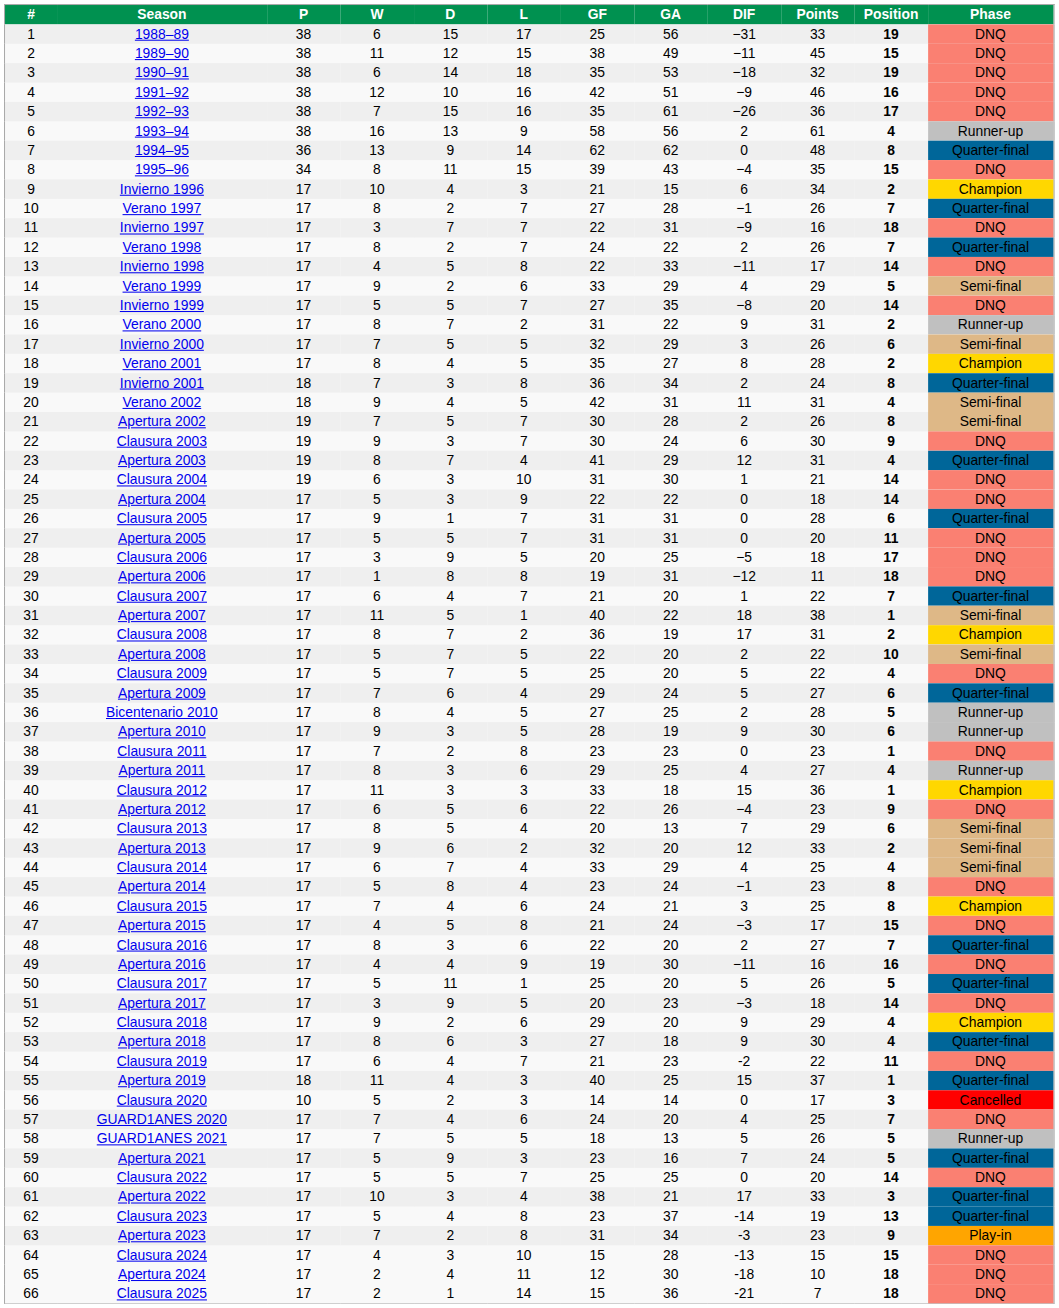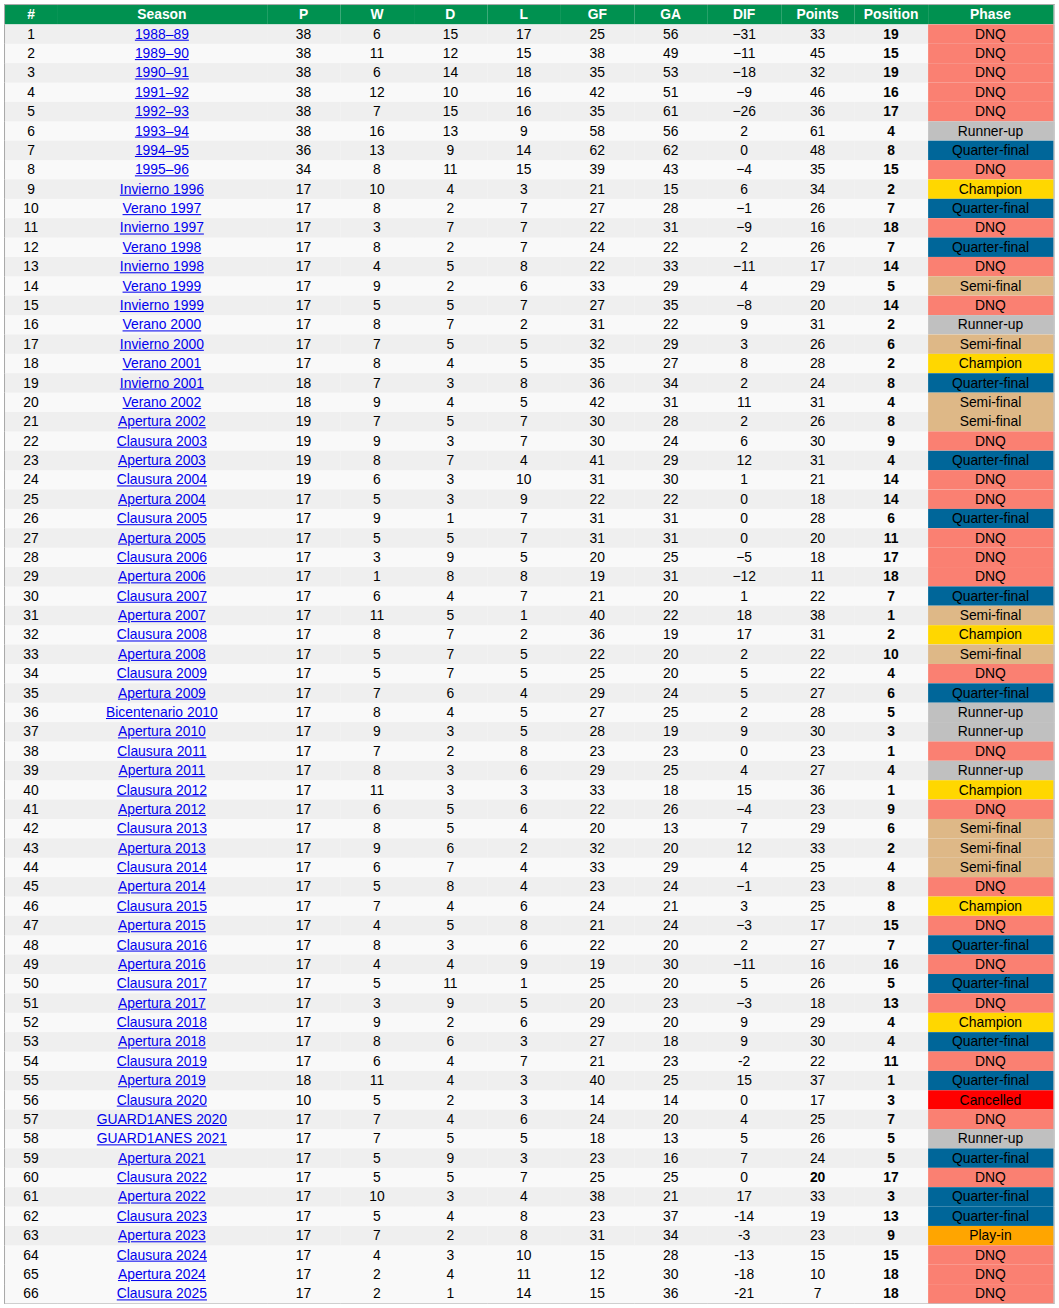Apertura 2010 | Position: 6 -> 3
Apertura 2017 | Position: 14 -> 13
Clausura 2022 | Points: normal -> bold
Clausura 2022 | Position: 14 -> 17
